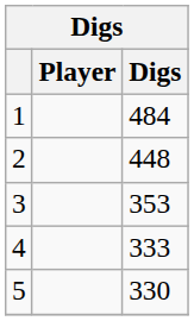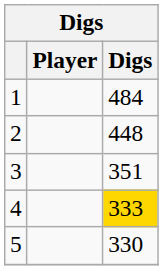3 | Digs: 353 -> 351
4 | Digs: no background -> gold background
